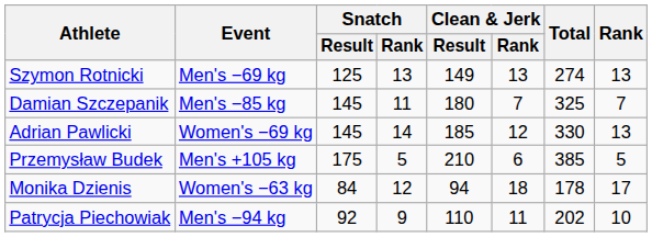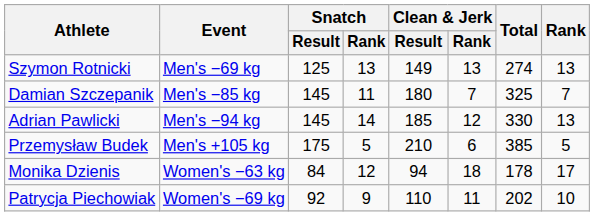Adrian Pawlicki | Event: Women's −69 kg -> Men's −94 kg
Patrycja Piechowiak | Event: Men's −94 kg -> Women's −69 kg
